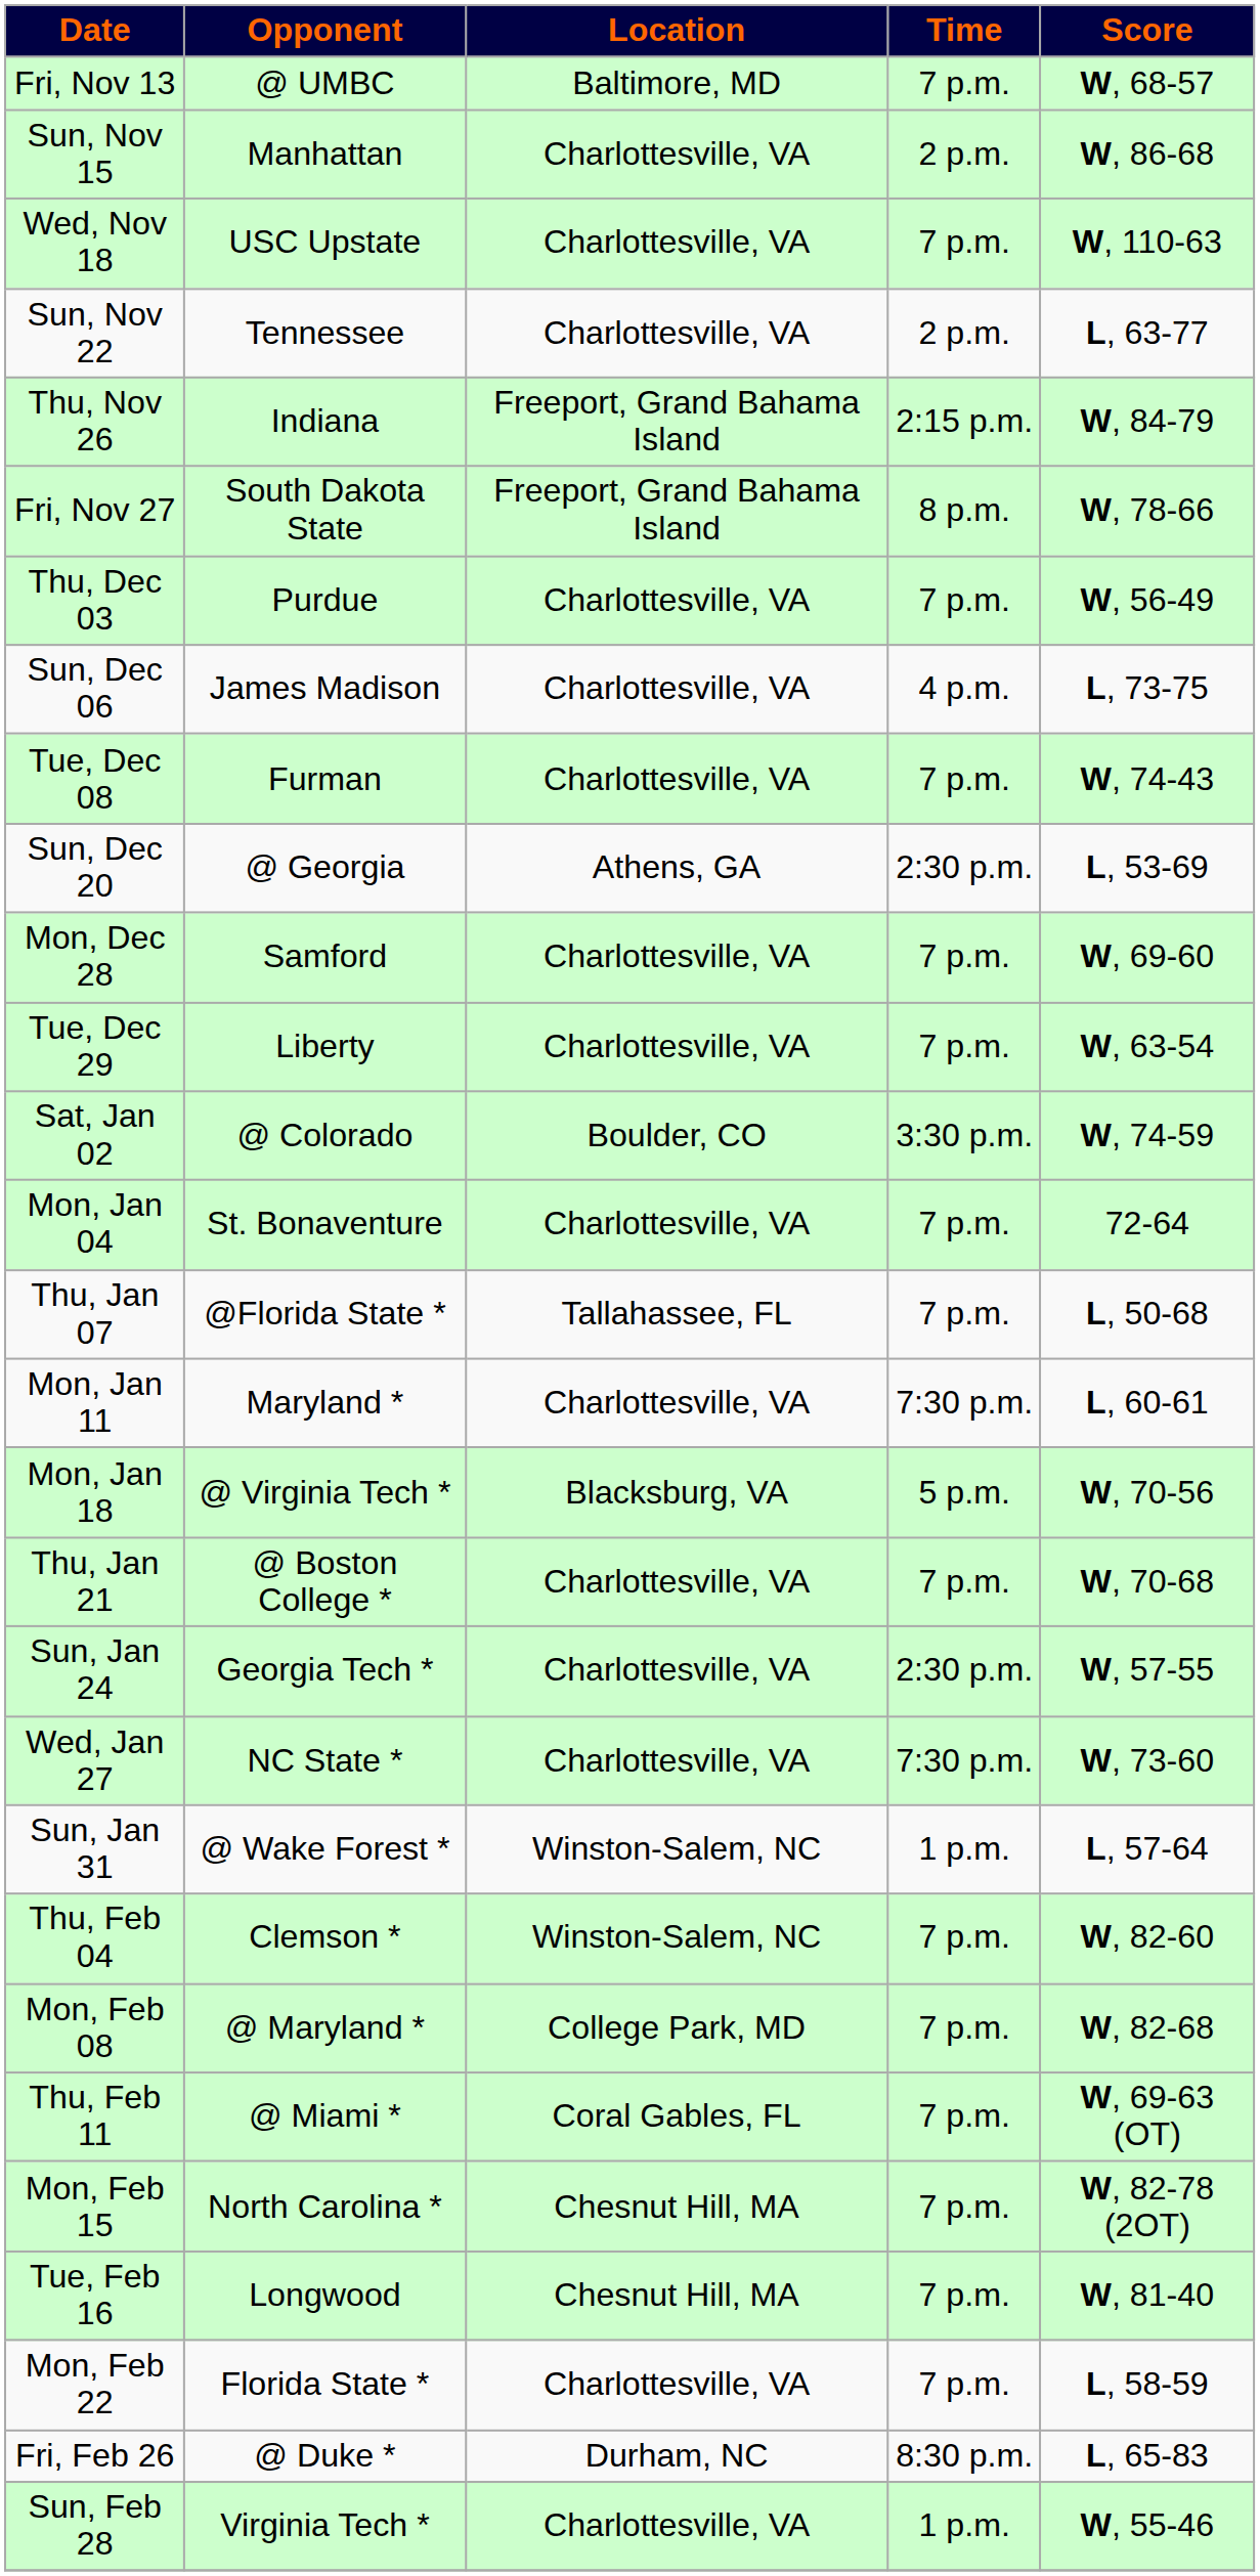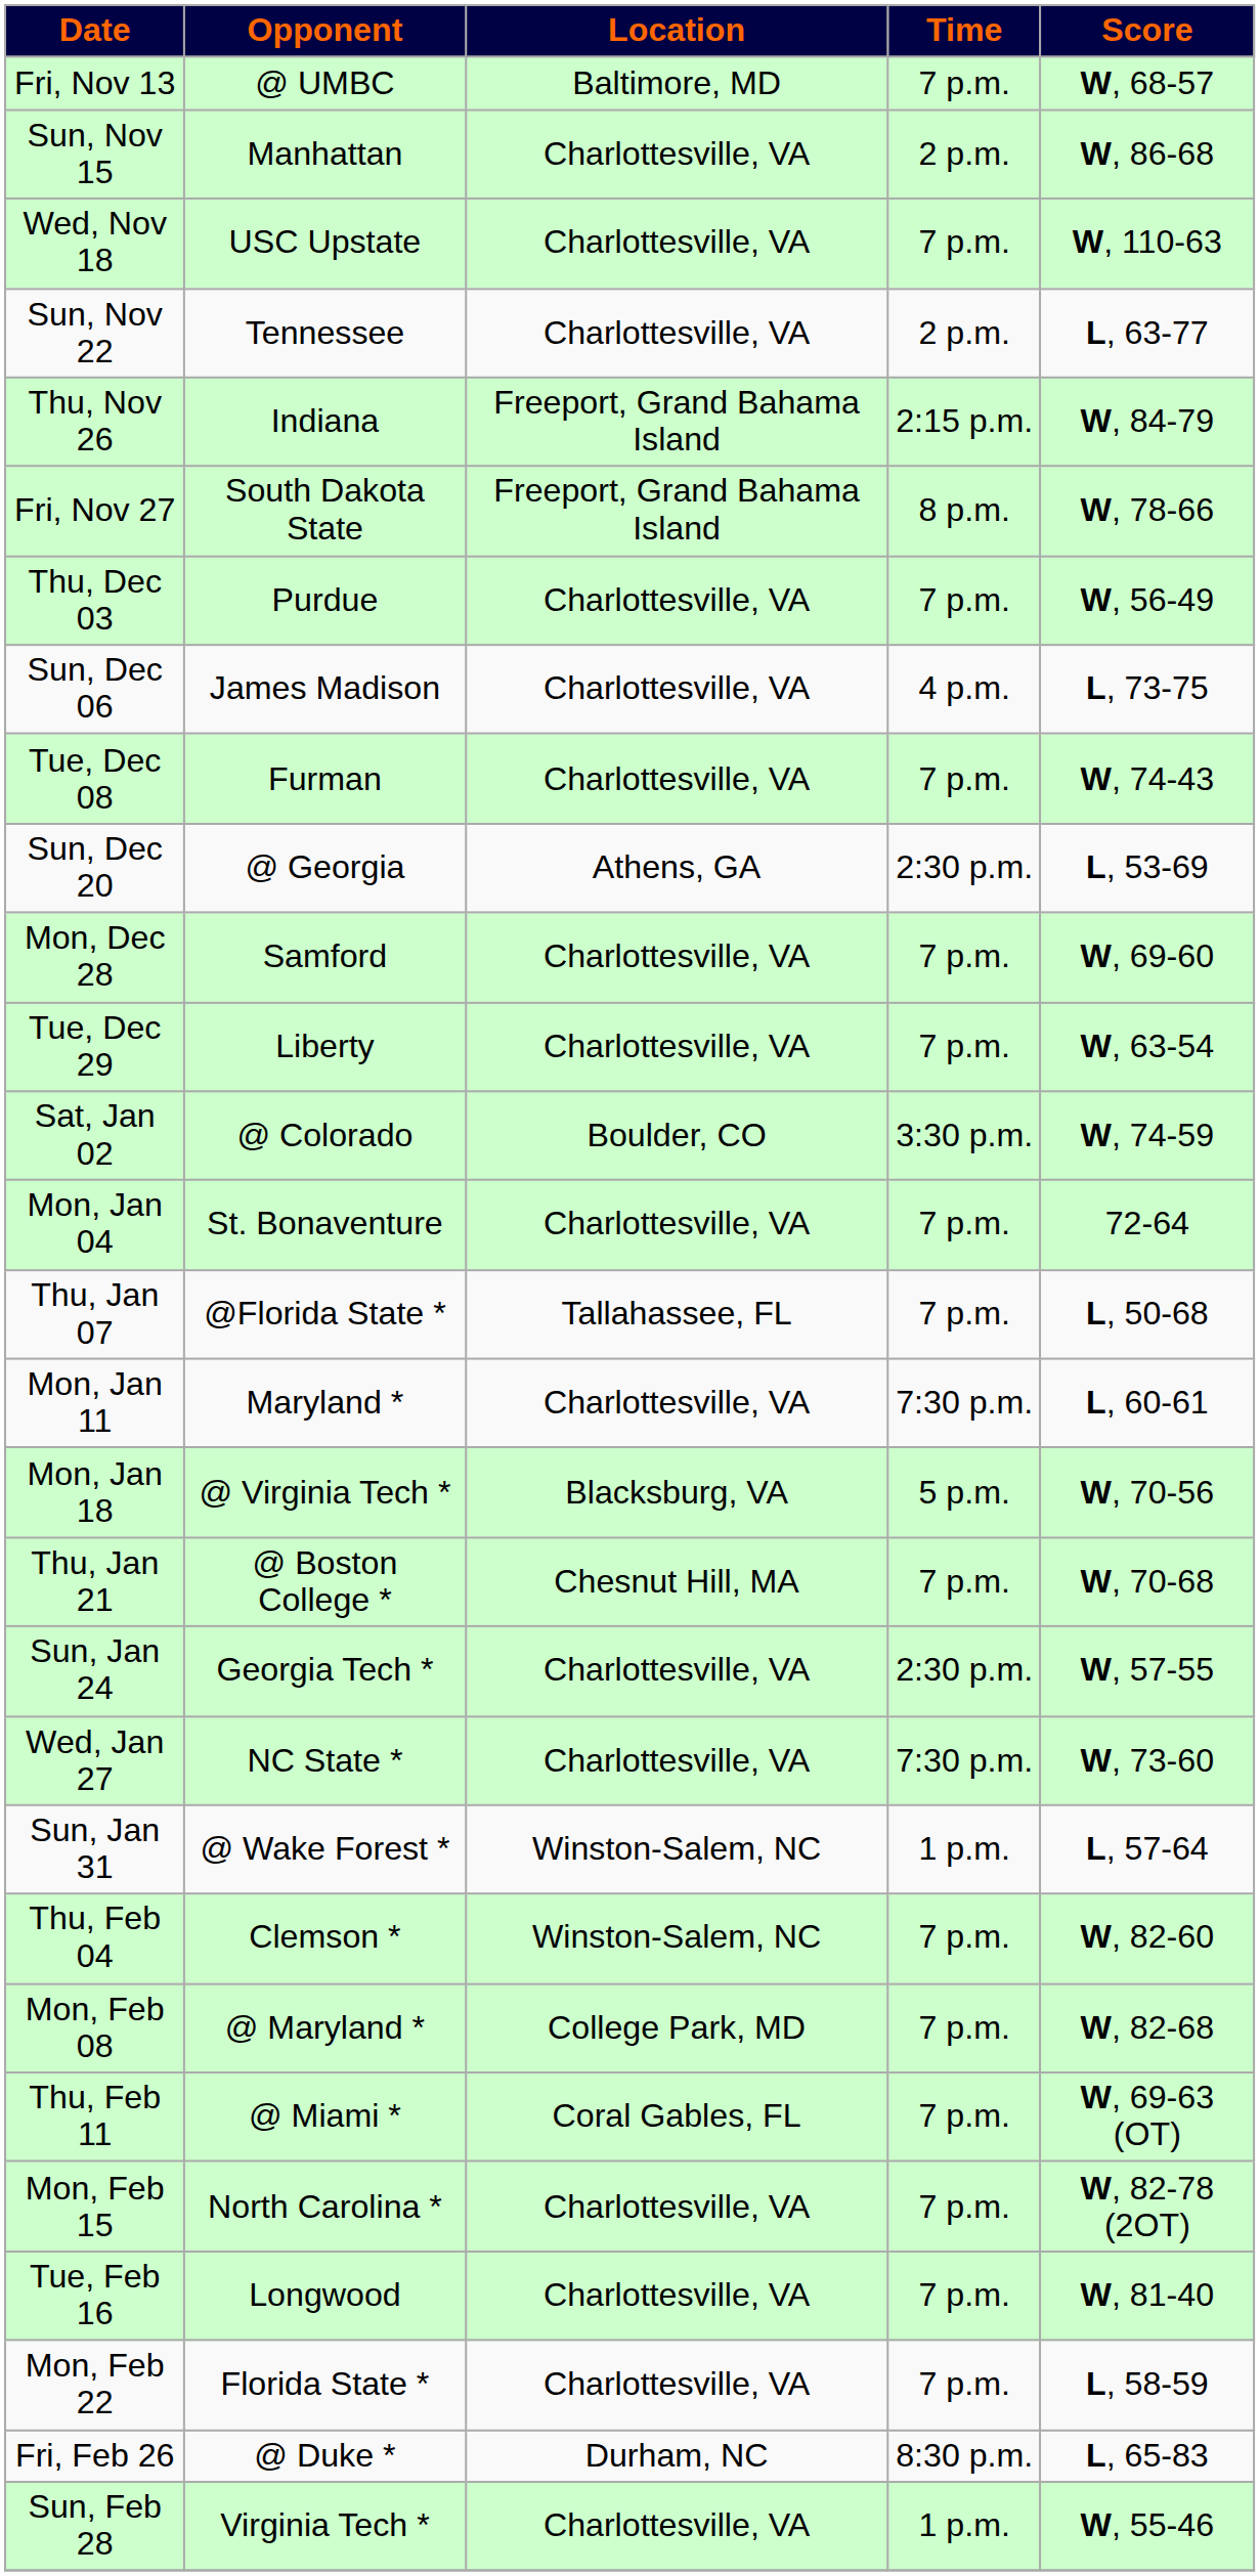Thu, Jan 21 | Location: Charlottesville, VA -> Chesnut Hill, MA
Mon, Feb 15 | Location: Chesnut Hill, MA -> Charlottesville, VA
Tue, Feb 16 | Location: Chesnut Hill, MA -> Charlottesville, VA
